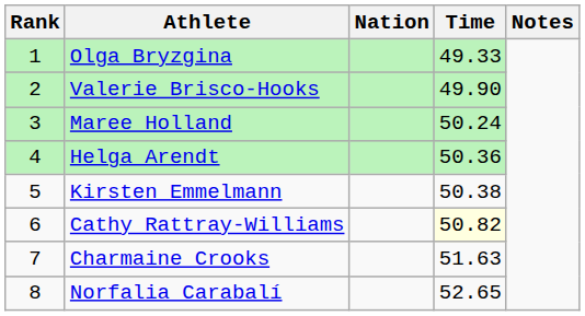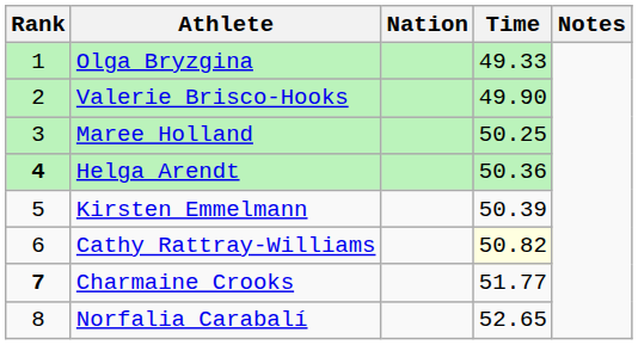Maree Holland | Time: 50.24 -> 50.25
Helga Arendt | Rank: normal -> bold
Kirsten Emmelmann | Time: 50.38 -> 50.39
Charmaine Crooks | Rank: normal -> bold
Charmaine Crooks | Time: 51.63 -> 51.77
